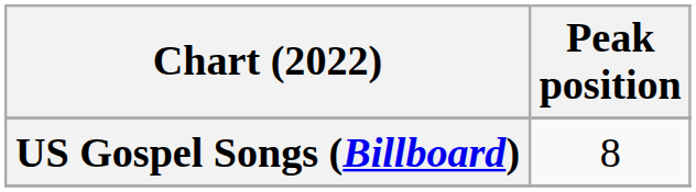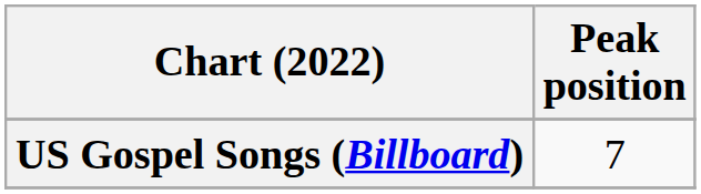US Gospel Songs (Billboard) | Peak position: 8 -> 7
